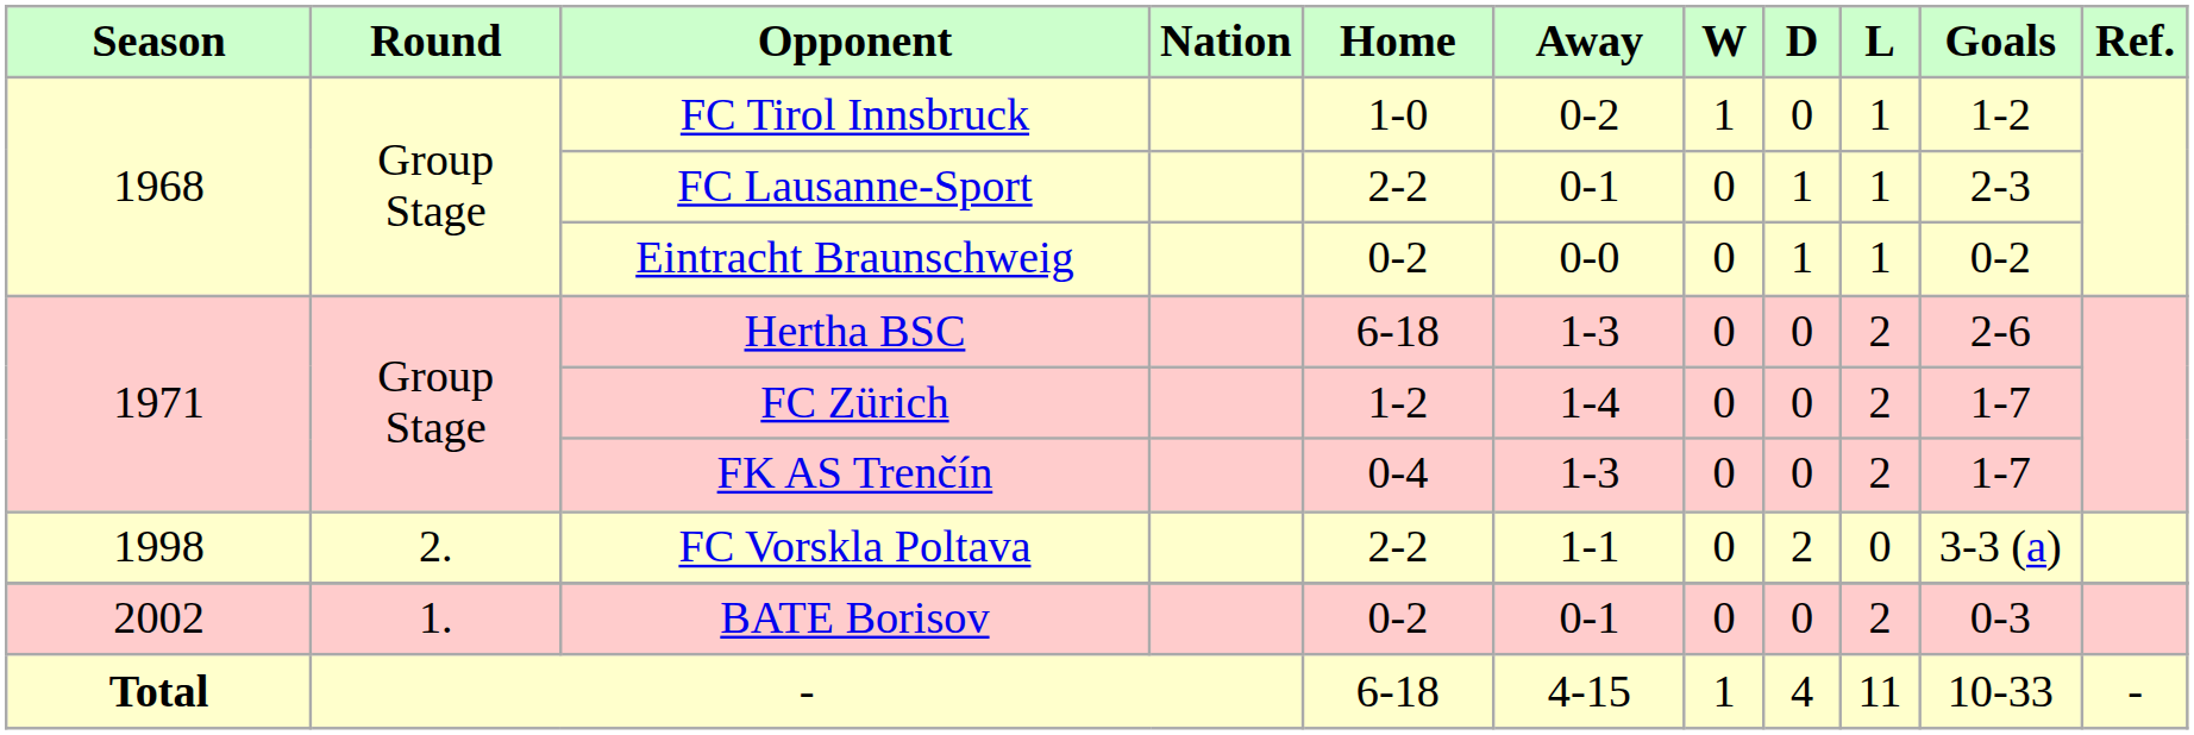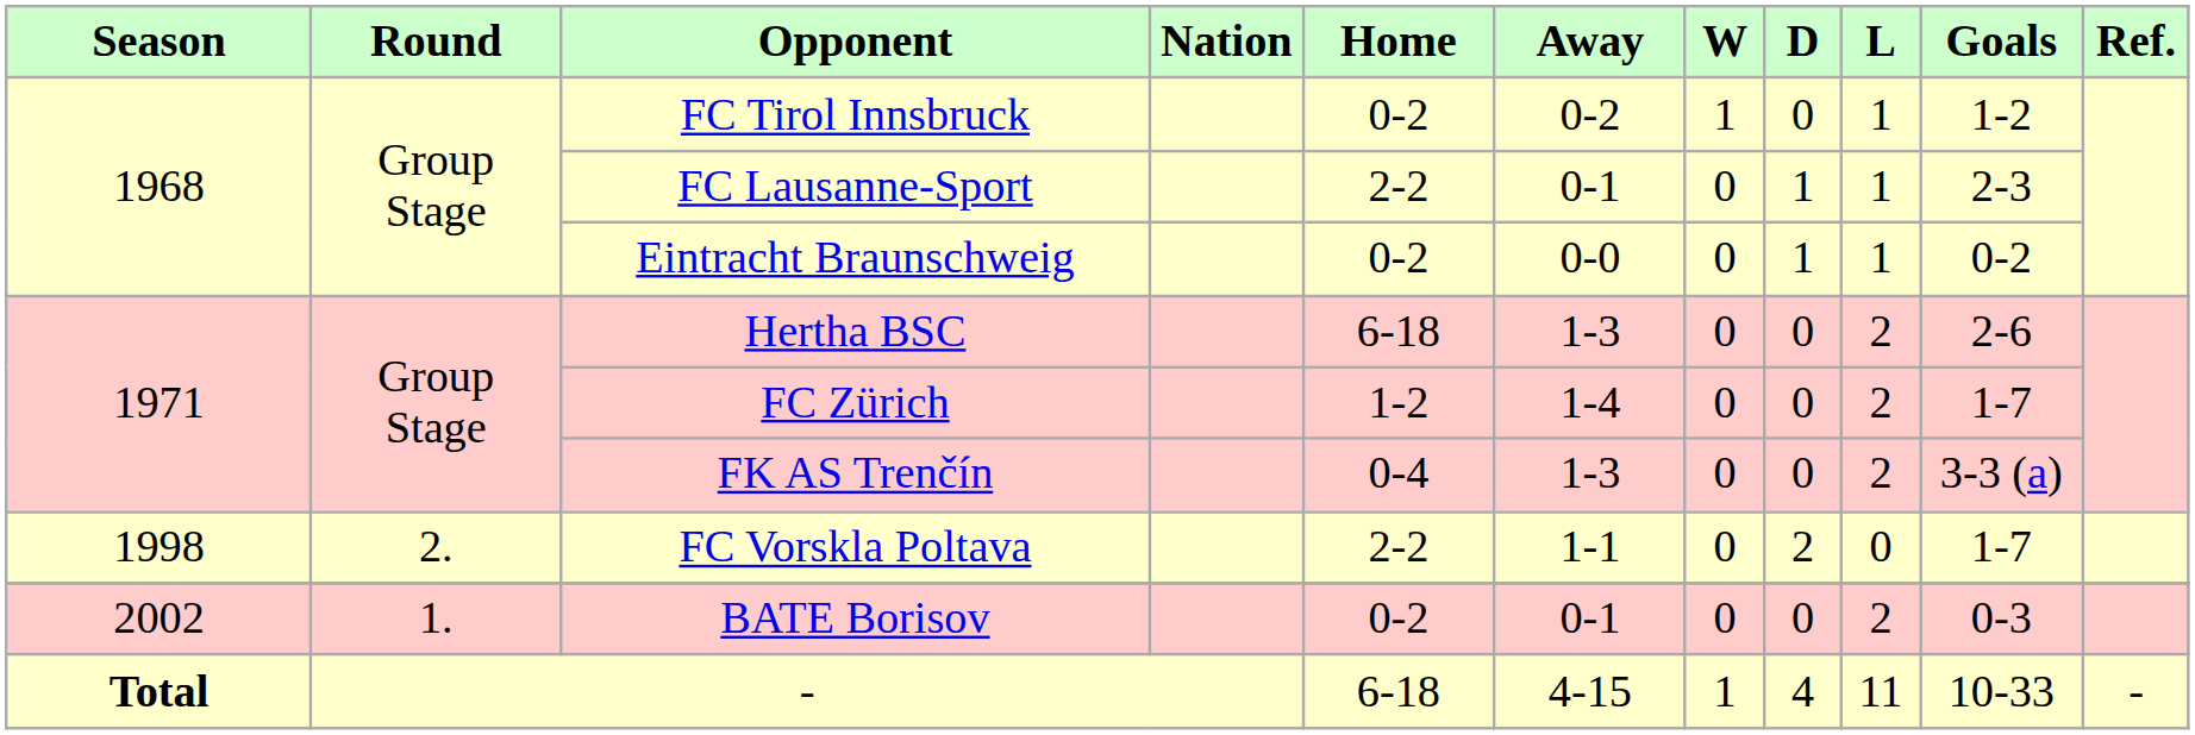FC Tirol Innsbruck | Home: 1-0 -> 0-2
FK AS Trenčín | Goals: 1-7 -> 3-3 (a)
FC Vorskla Poltava | Goals: 3-3 (a) -> 1-7
